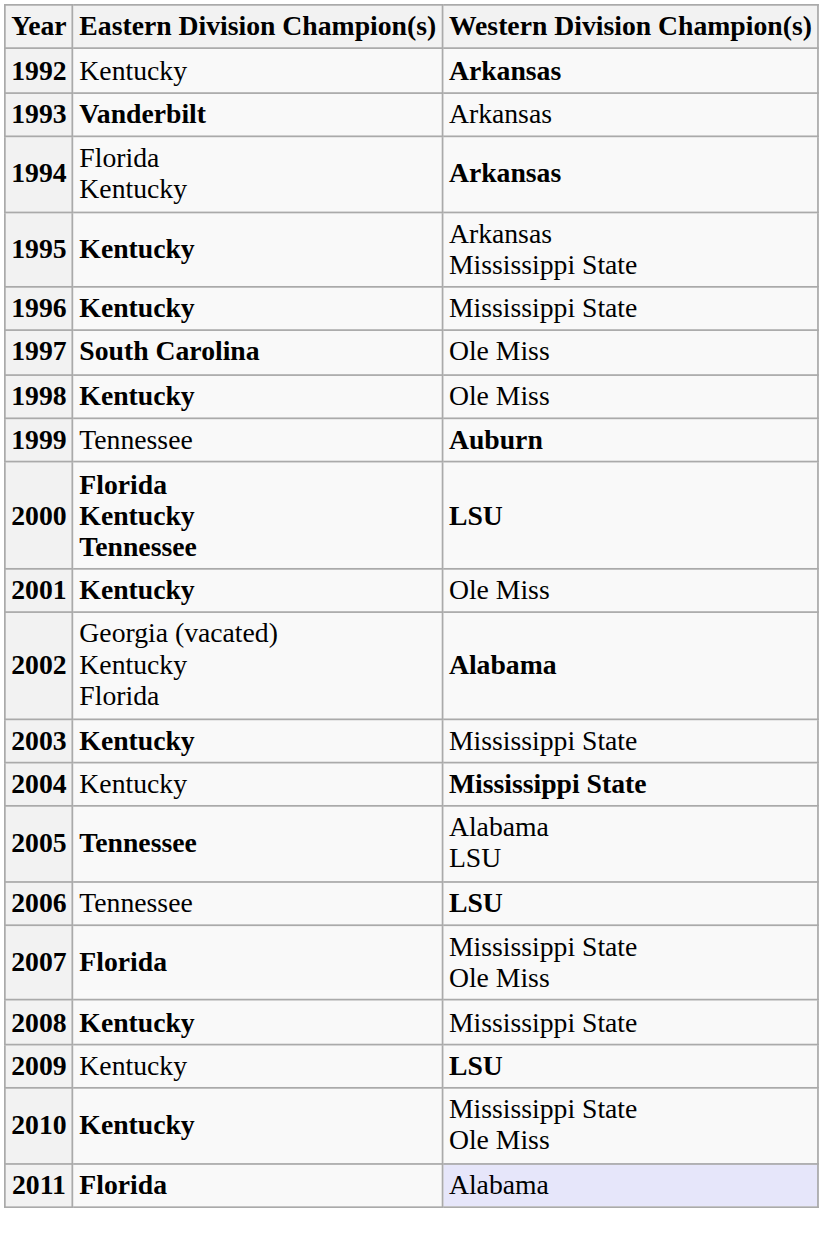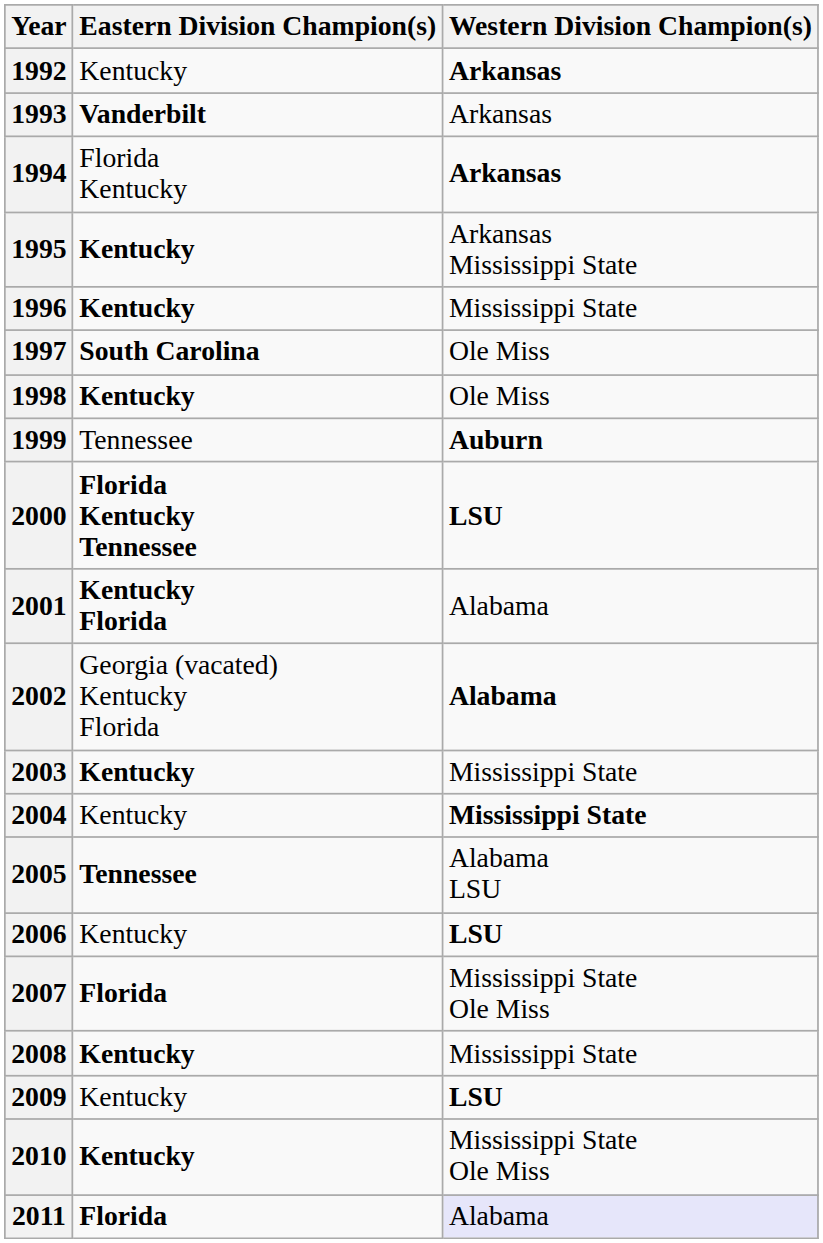2001 | Eastern Division Champion(s): Kentucky -> Kentucky Florida
2001 | Western Division Champion(s): Ole Miss -> Alabama
2006 | Eastern Division Champion(s): Tennessee -> Kentucky
